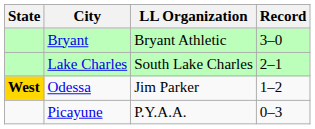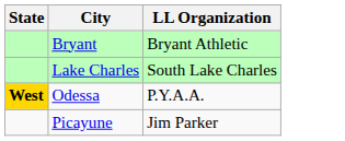- column: Record | 3–0 | 2–1 | 1–2 | 0–3
Odessa | LL Organization: Jim Parker -> P.Y.A.A.
Picayune | LL Organization: P.Y.A.A. -> Jim Parker
